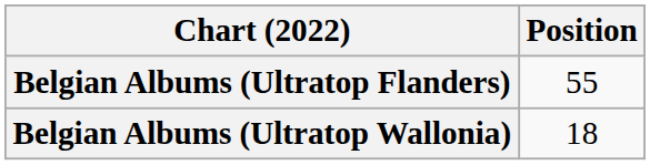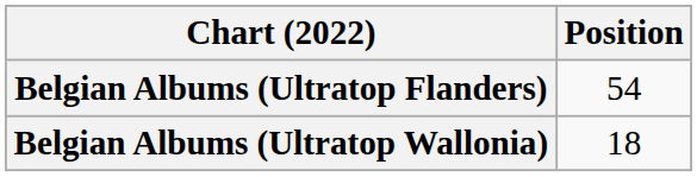Belgian Albums (Ultratop Flanders) | Position: 55 -> 54
